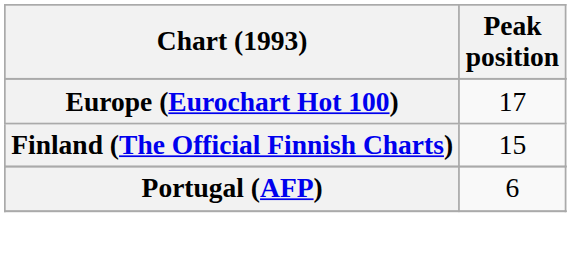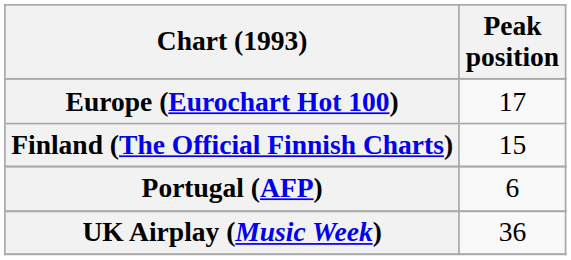+ row: UK Airplay (Music Week) | 36
